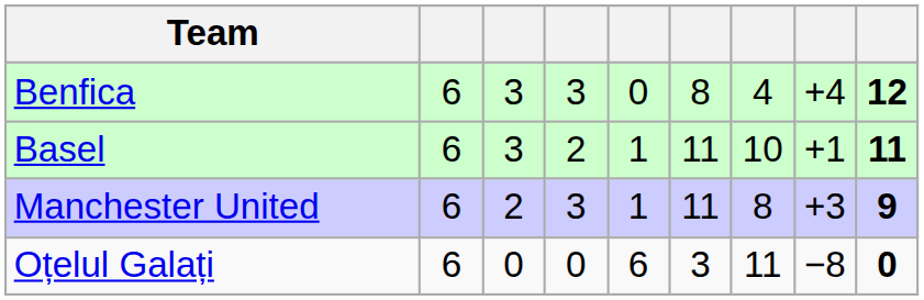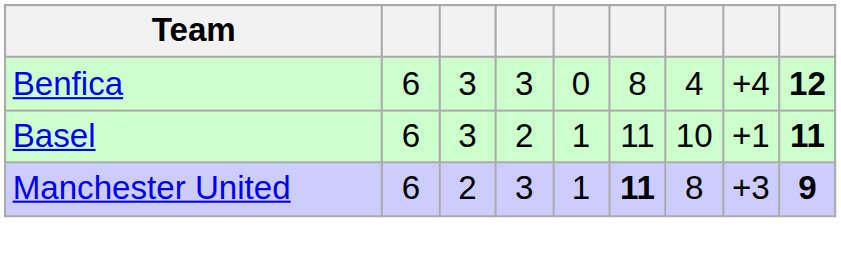Manchester United | column 6: normal -> bold
- row: Oțelul Galați | 6 | 0 | 0 | 6 | 3 | 11 | −8 | 0
